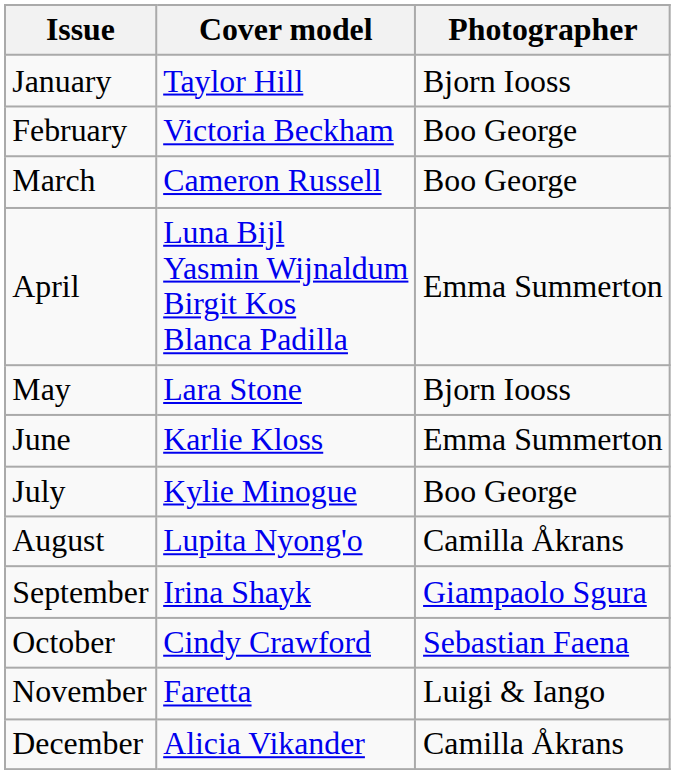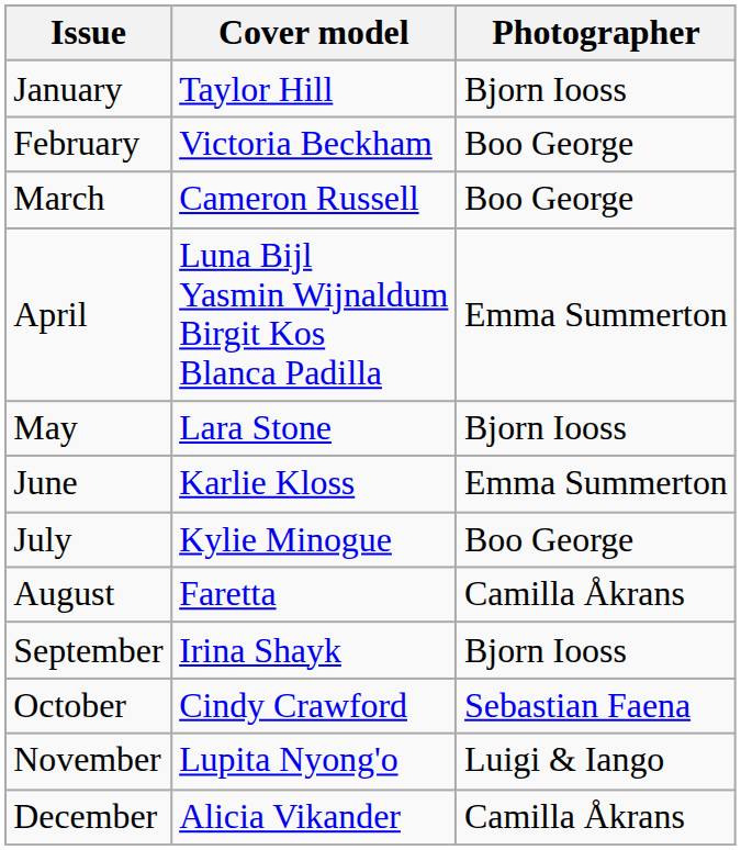August | Cover model: Lupita Nyong'o -> Faretta
September | Photographer: Giampaolo Sgura -> Bjorn Iooss
November | Cover model: Faretta -> Lupita Nyong'o
